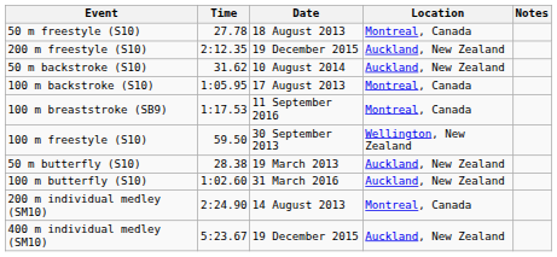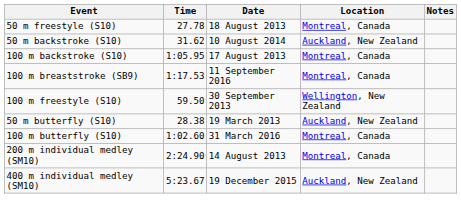- row: 200 m freestyle (S10) | 2:12.35 | 19 December 2015 | Auckland, New Zealand
100 m butterfly (S10) | Location: Auckland, New Zealand -> Montreal, Canada
